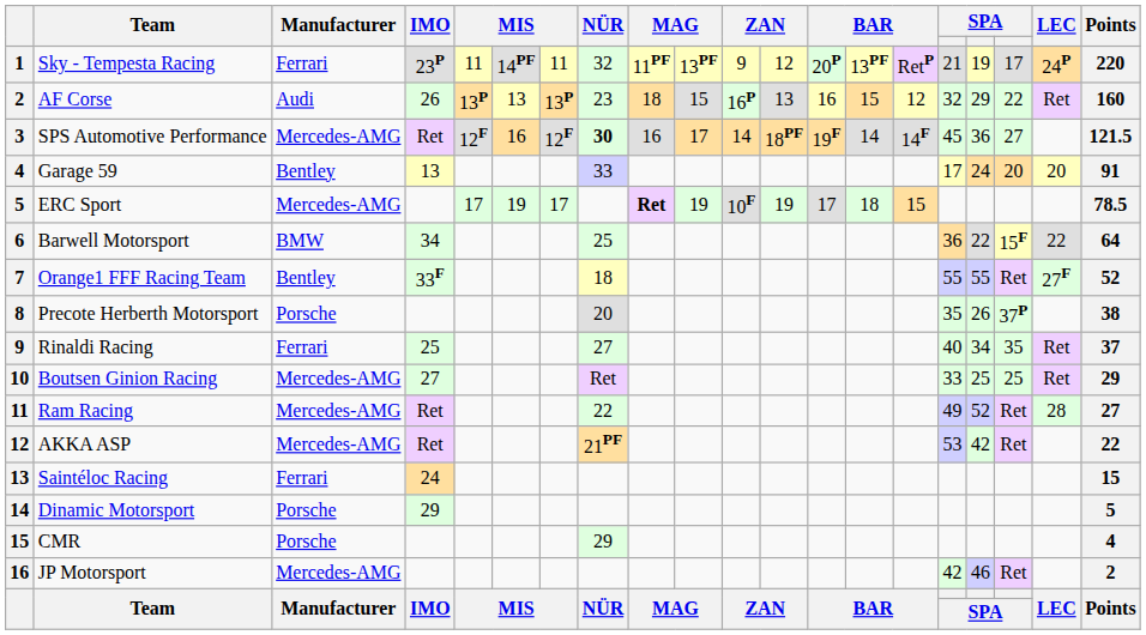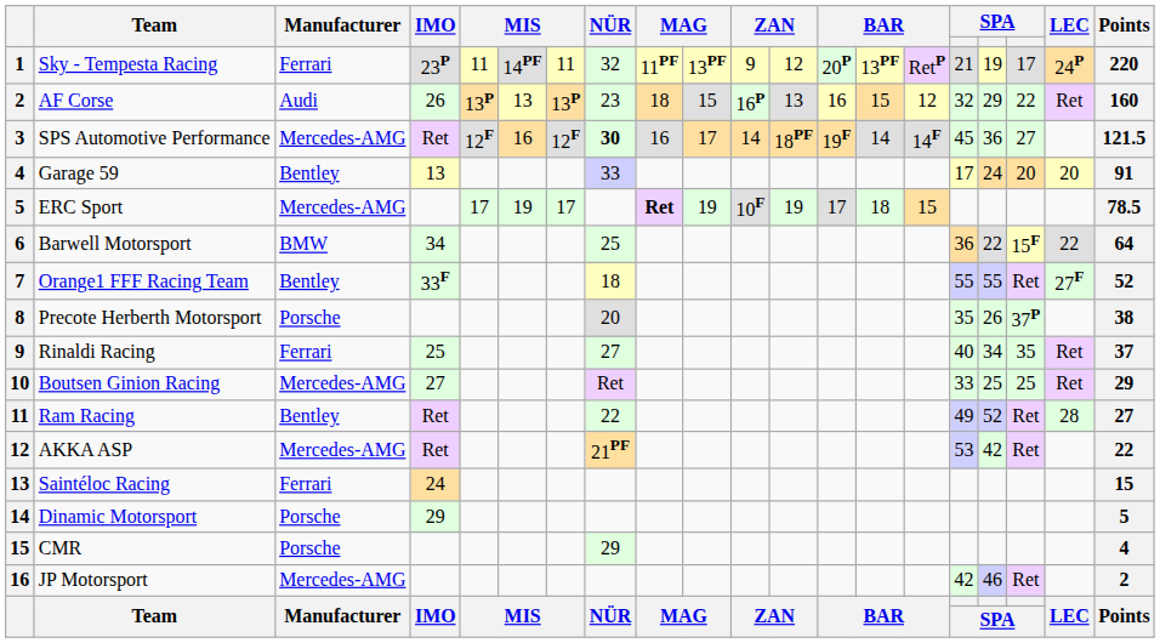Ram Racing | Manufacturer: Mercedes-AMG -> Bentley
